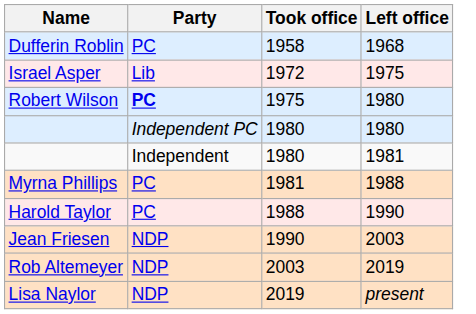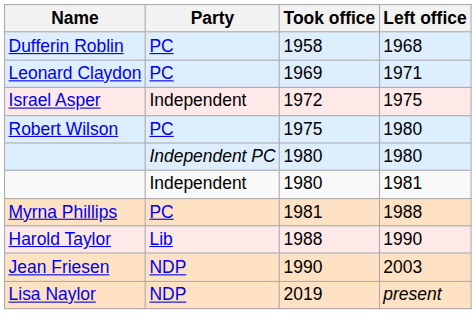+ row: Leonard Claydon | PC | 1969 | 1971
Israel Asper | Party: Lib -> Independent
Robert Wilson | Party: bold -> normal
Harold Taylor | Party: PC -> Lib
- row: Rob Altemeyer | NDP | 2003 | 2019
